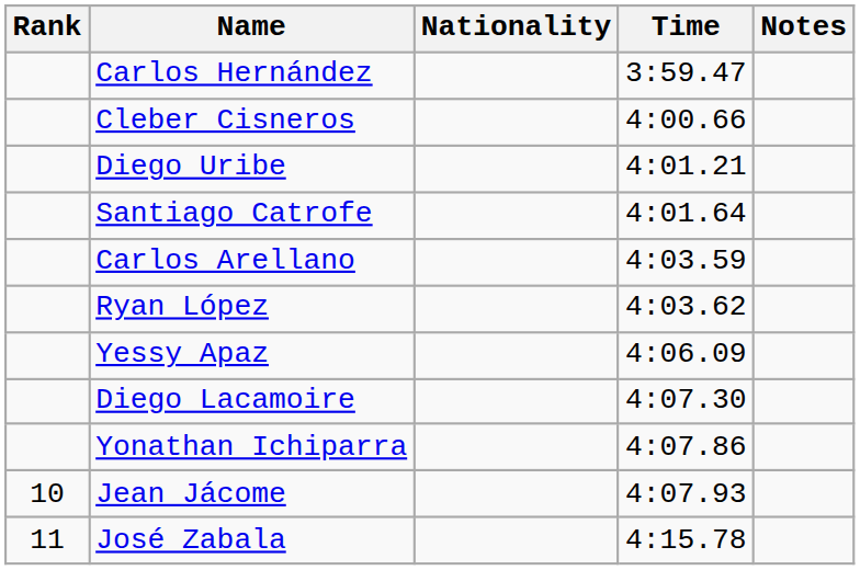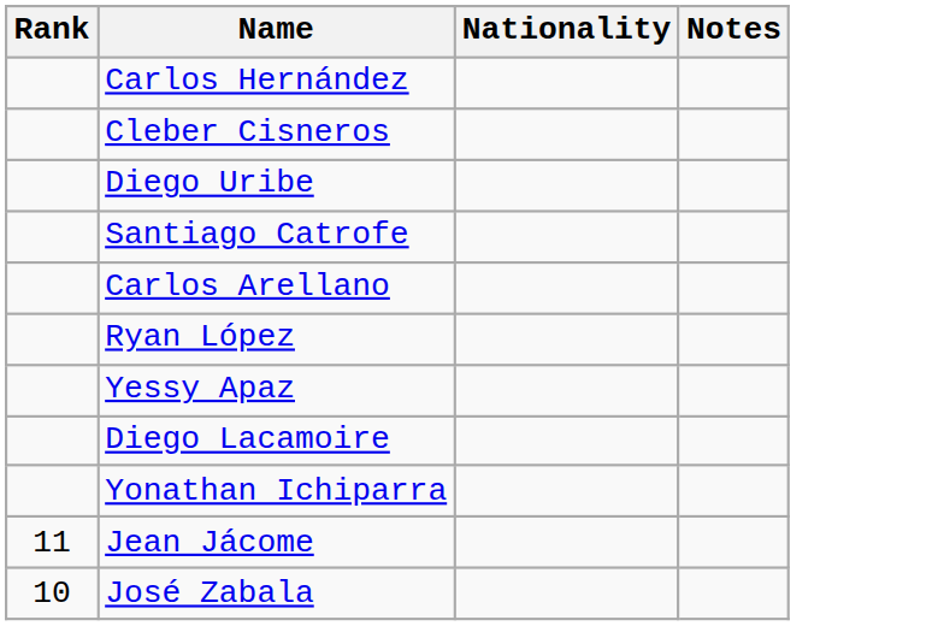- column: Time | 3:59.47 | 4:00.66 | 4:01.21 | 4:01.64 | 4:03.59 | 4:03.62 | 4:06.09 | 4:07.30 | 4:07.86 | 4:07.93 | 4:15.78
Jean Jácome | Rank: 10 -> 11
José Zabala | Rank: 11 -> 10
